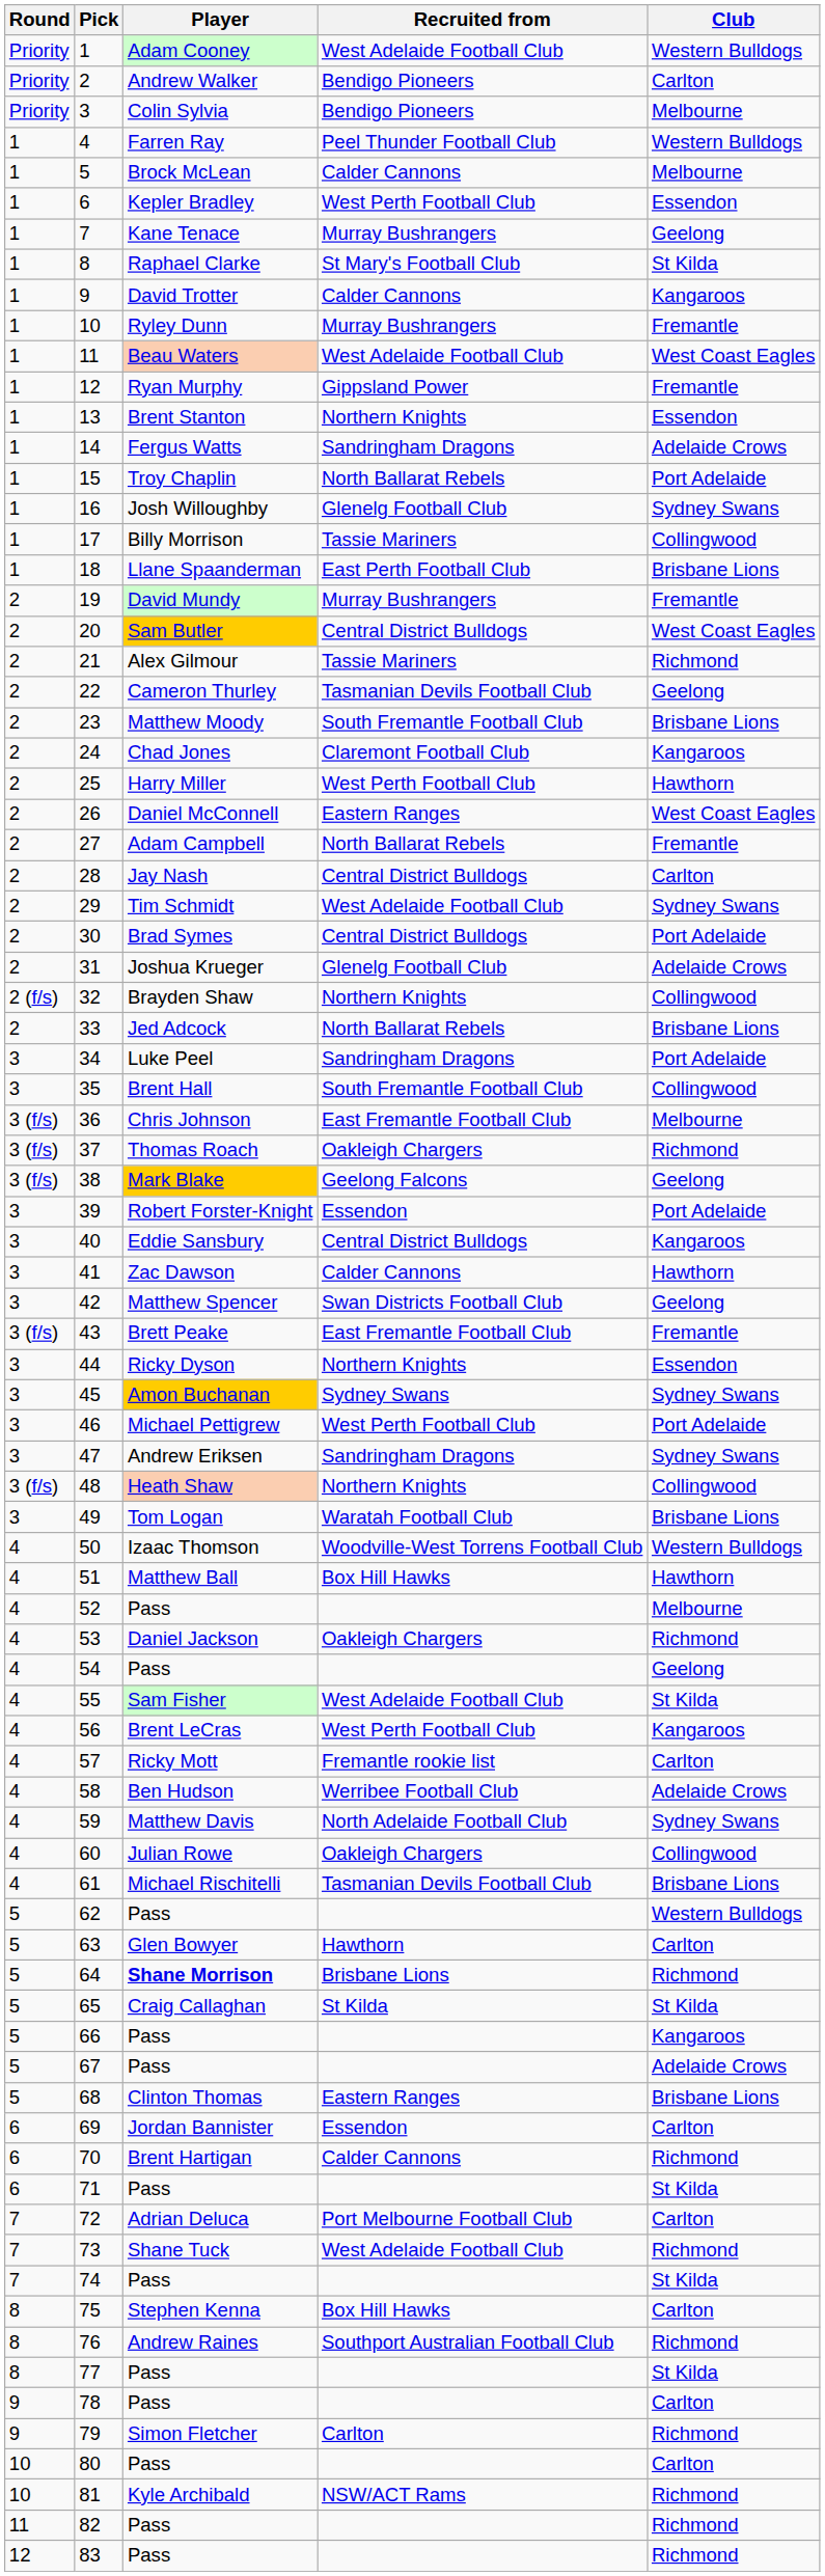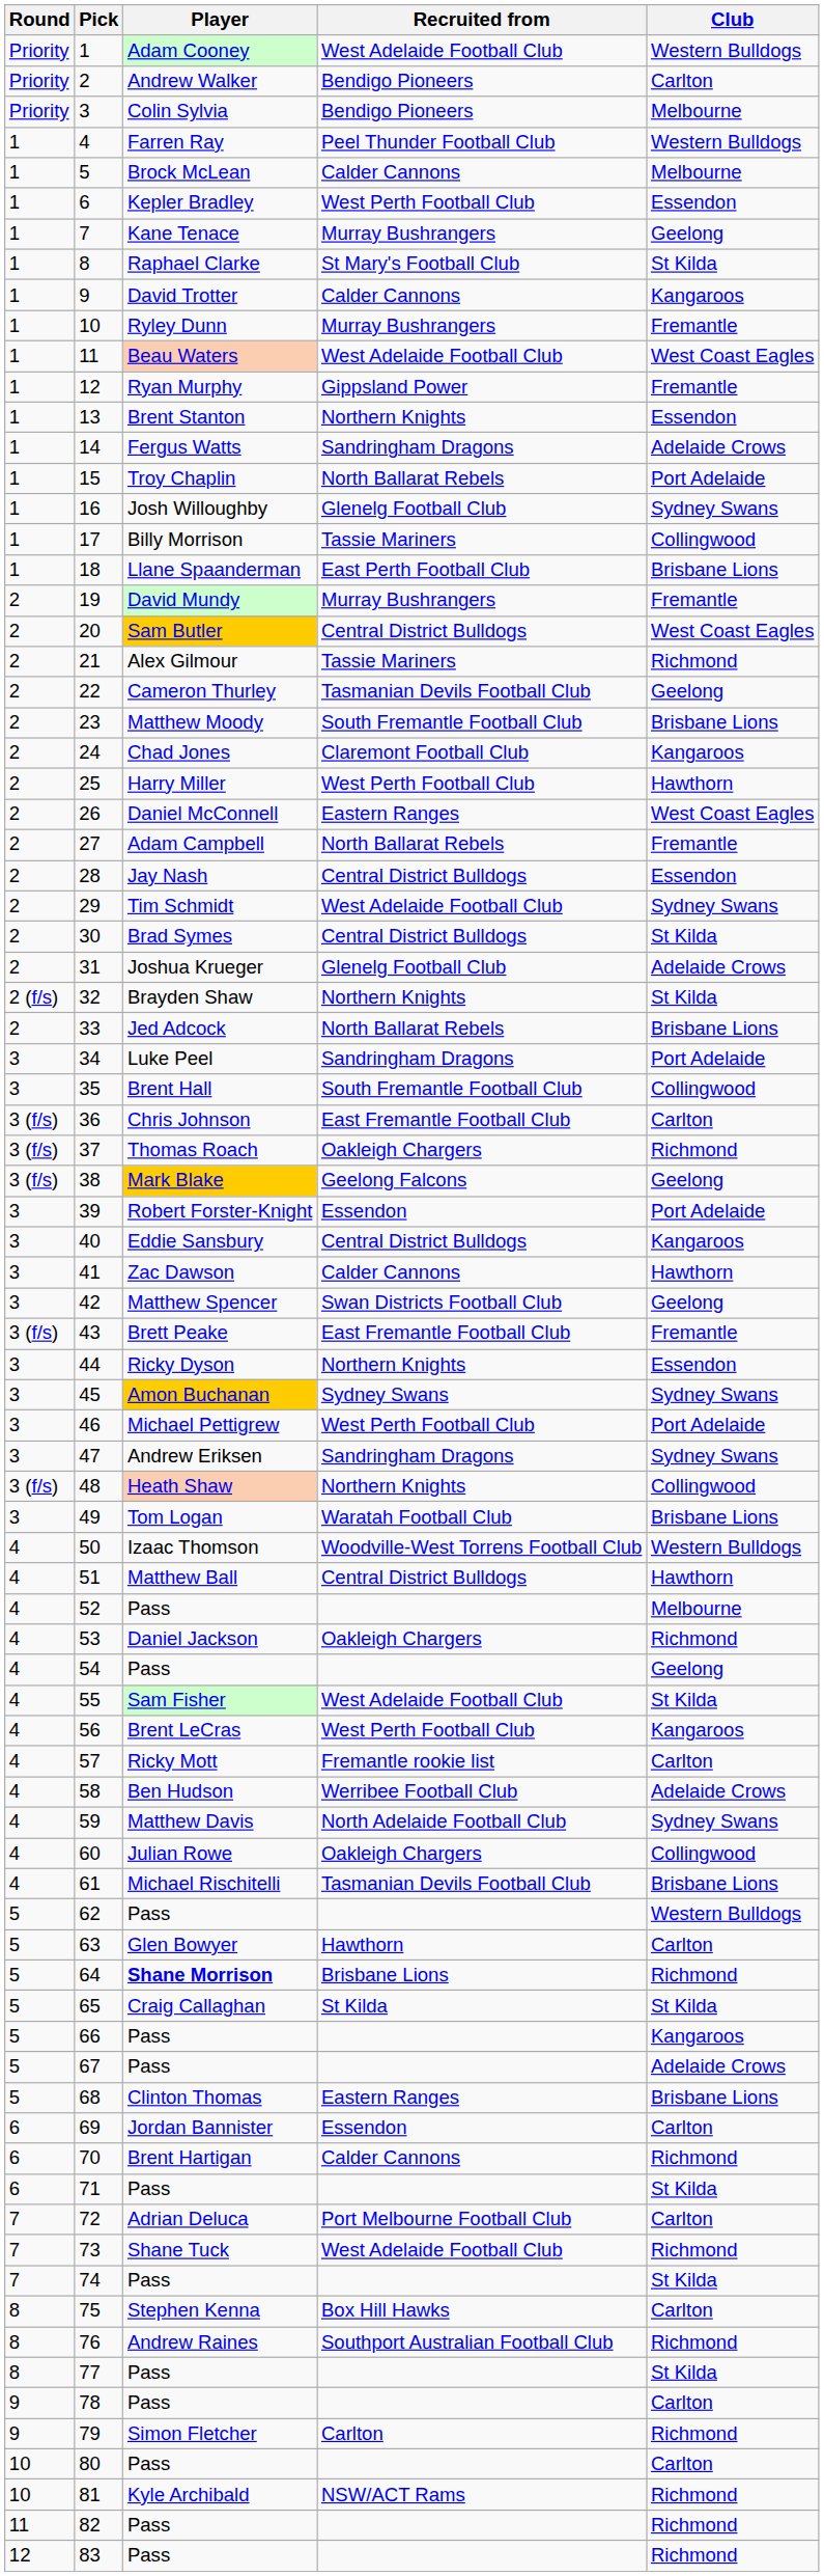28 | Club: Carlton -> Essendon
30 | Club: Port Adelaide -> St Kilda
32 | Club: Collingwood -> St Kilda
36 | Club: Melbourne -> Carlton
51 | Recruited from: Box Hill Hawks -> Central District Bulldogs
